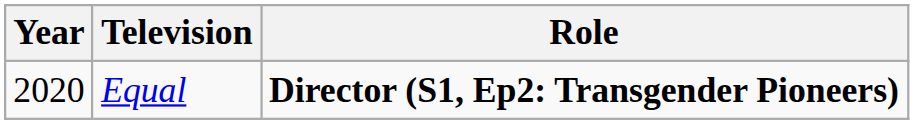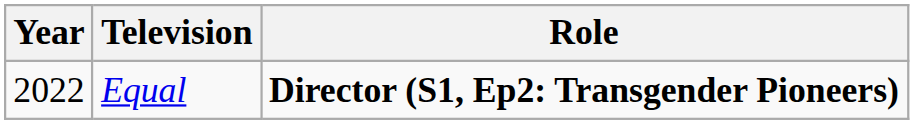Equal | Year: 2020 -> 2022
